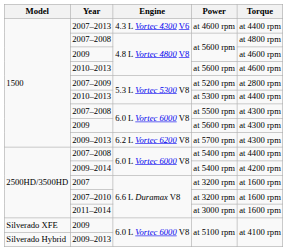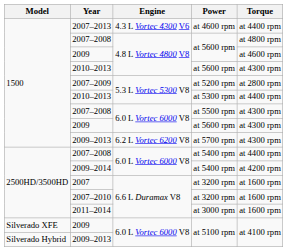2010–2013 / at 5600 rpm | Torque: at 4600 rpm -> at 4300 rpm
